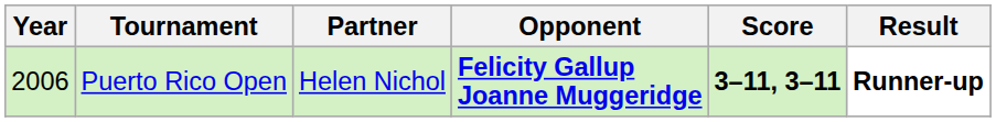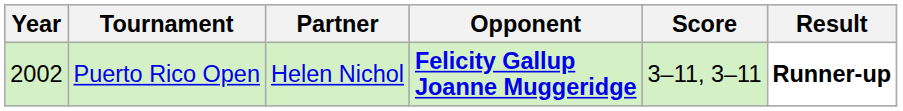Puerto Rico Open | Year: 2006 -> 2002
Puerto Rico Open | Score: bold -> normal
